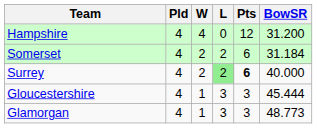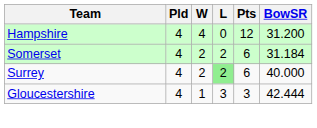Surrey | Pts: bold -> normal
Gloucestershire | BowSR: 45.444 -> 42.444
- row: Glamorgan | 4 | 1 | 3 | 3 | 48.773
